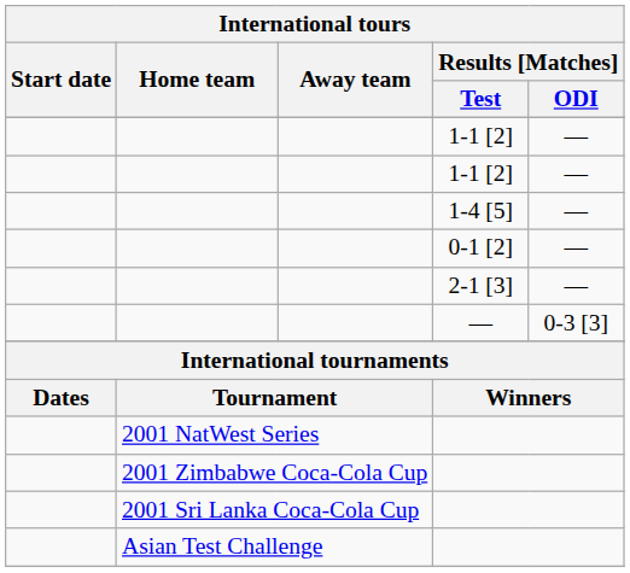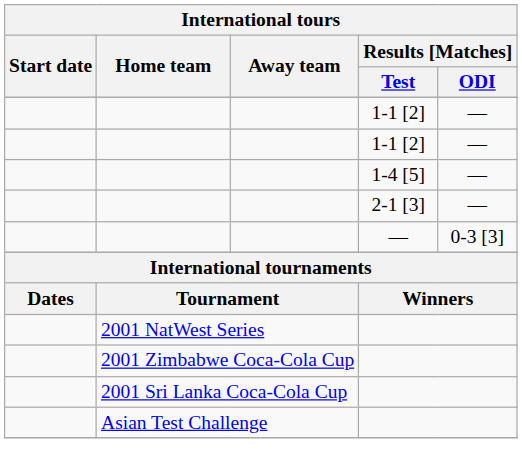- row: 0-1 [2] | —
